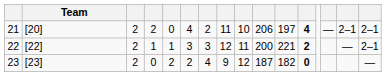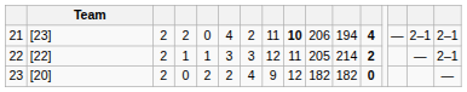21 | Team: [20] -> [23]
21 | column 9: normal -> bold
21 | column 11: 197 -> 194
22 | column 10: 200 -> 205
22 | column 11: 221 -> 214
23 | Team: [23] -> [20]
23 | column 10: 187 -> 182
